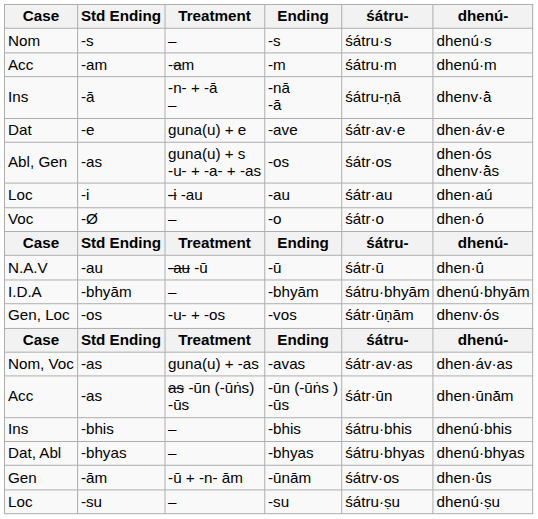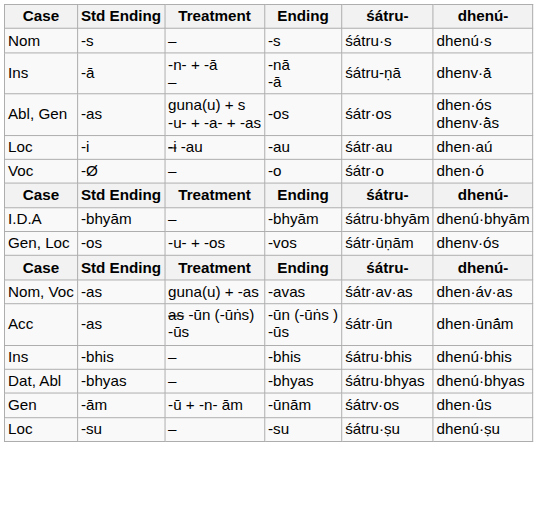- row: Acc | -am | -am | -m | śátru·m | dhenú·m
- row: Dat | -e | guna(u) + e | -ave | śátr·av·e | dhen·áv·e
- row: N.A.V | -au | -au -ū | -ū | śátr·ū | dhen·ū́
